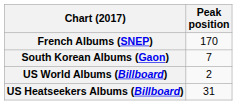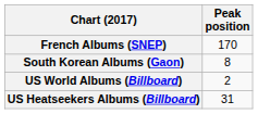South Korean Albums (Gaon) | Peak position: 7 -> 8
